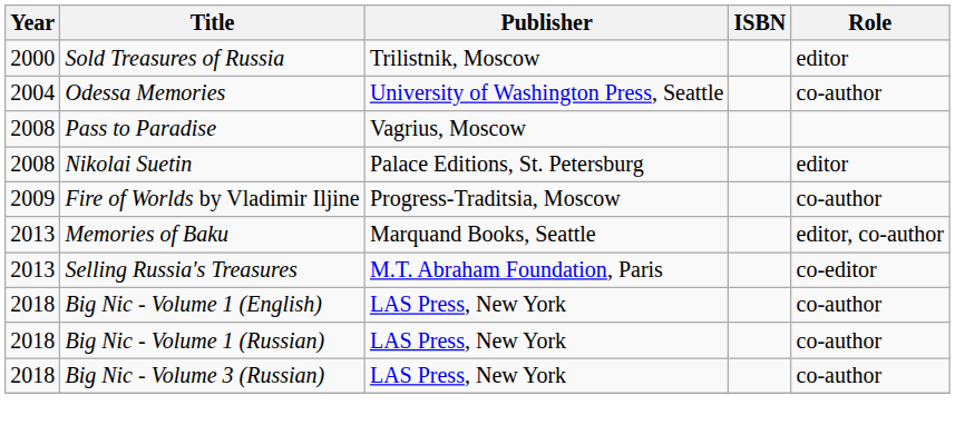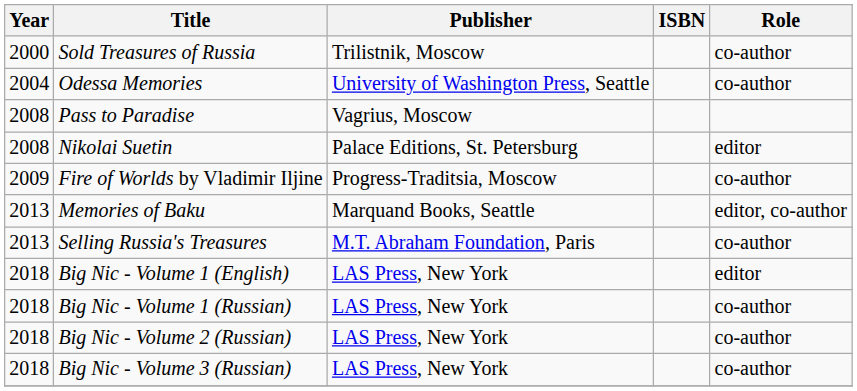Sold Treasures of Russia | Role: editor -> co-author
Selling Russia's Treasures | Role: co-editor -> co-author
Big Nic - Volume 1 (English) | Role: co-author -> editor
+ row: 2018 | Big Nic - Volume 2 (Russian) | LAS Press, New York | co-author
